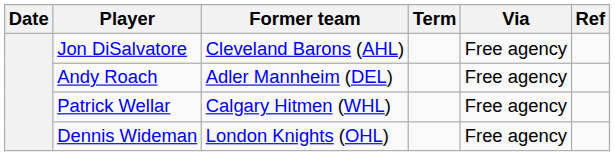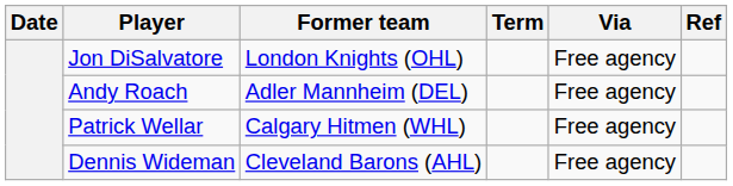Jon DiSalvatore | Former team: Cleveland Barons (AHL) -> London Knights (OHL)
Dennis Wideman | Former team: London Knights (OHL) -> Cleveland Barons (AHL)
